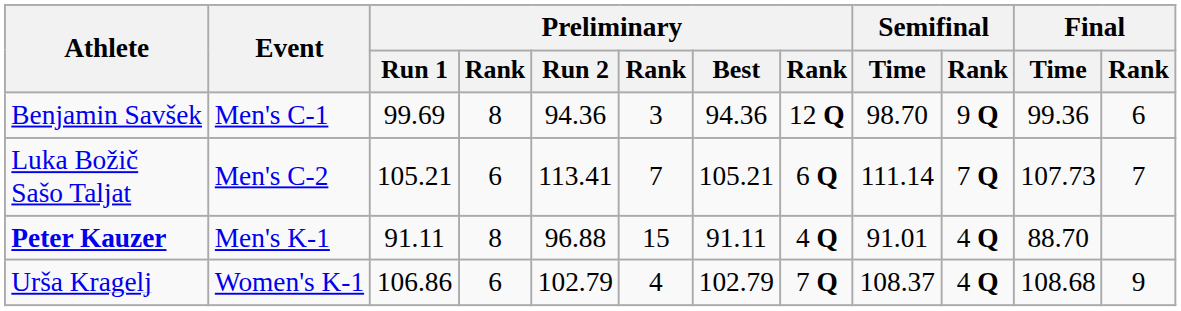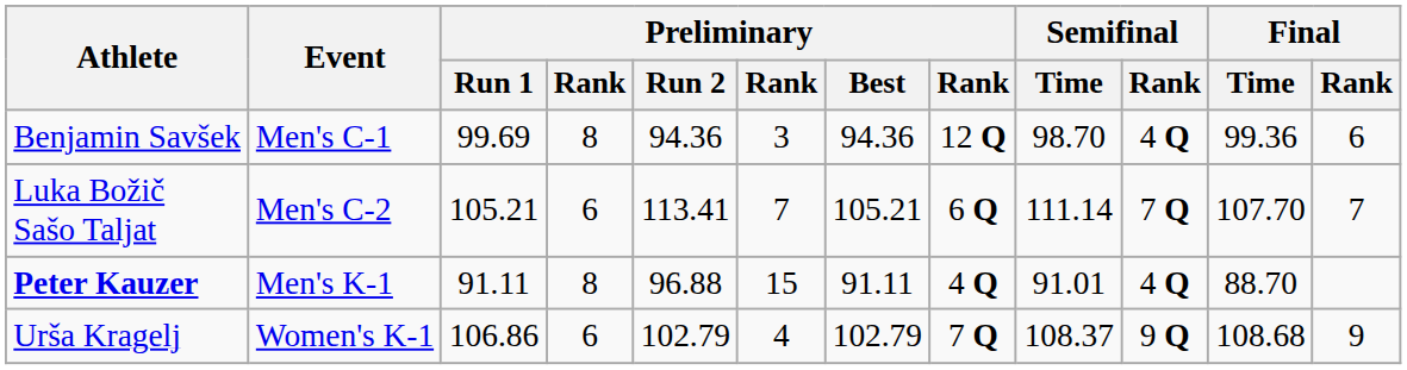Benjamin Savšek | Semifinal / Rank: 9 Q -> 4 Q
Luka Božič Sašo Taljat | Final / Time: 107.73 -> 107.70
Urša Kragelj | Semifinal / Rank: 4 Q -> 9 Q
